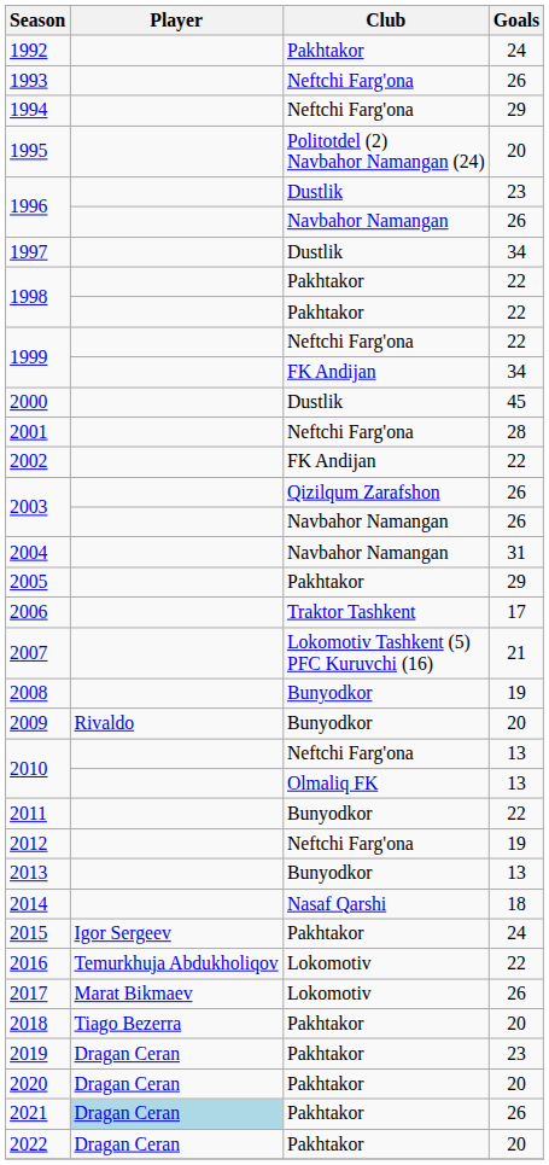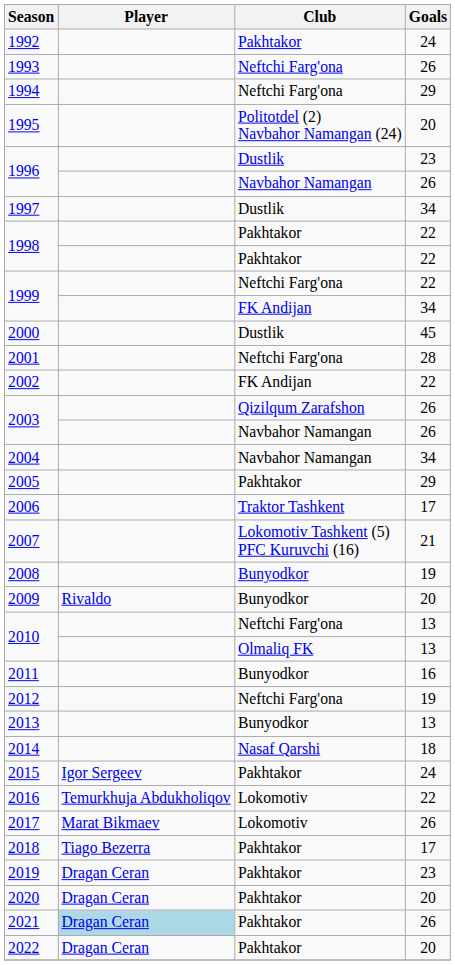2004 | Goals: 31 -> 34
2011 | Goals: 22 -> 16
2018 | Goals: 20 -> 17
